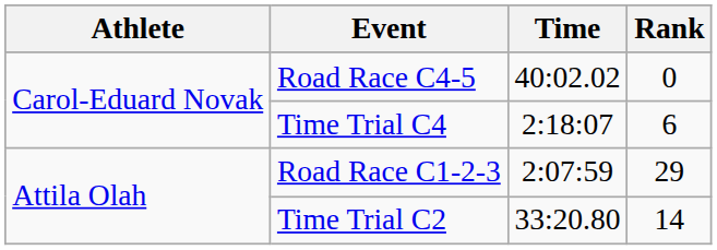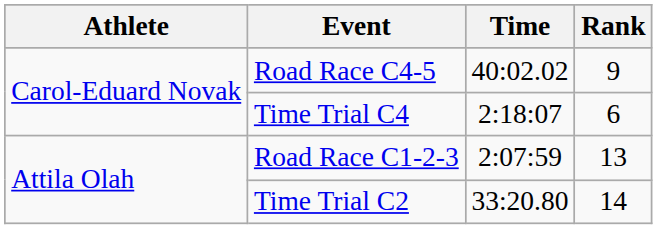Road Race C4-5 | Rank: 0 -> 9
Road Race C1-2-3 | Rank: 29 -> 13
